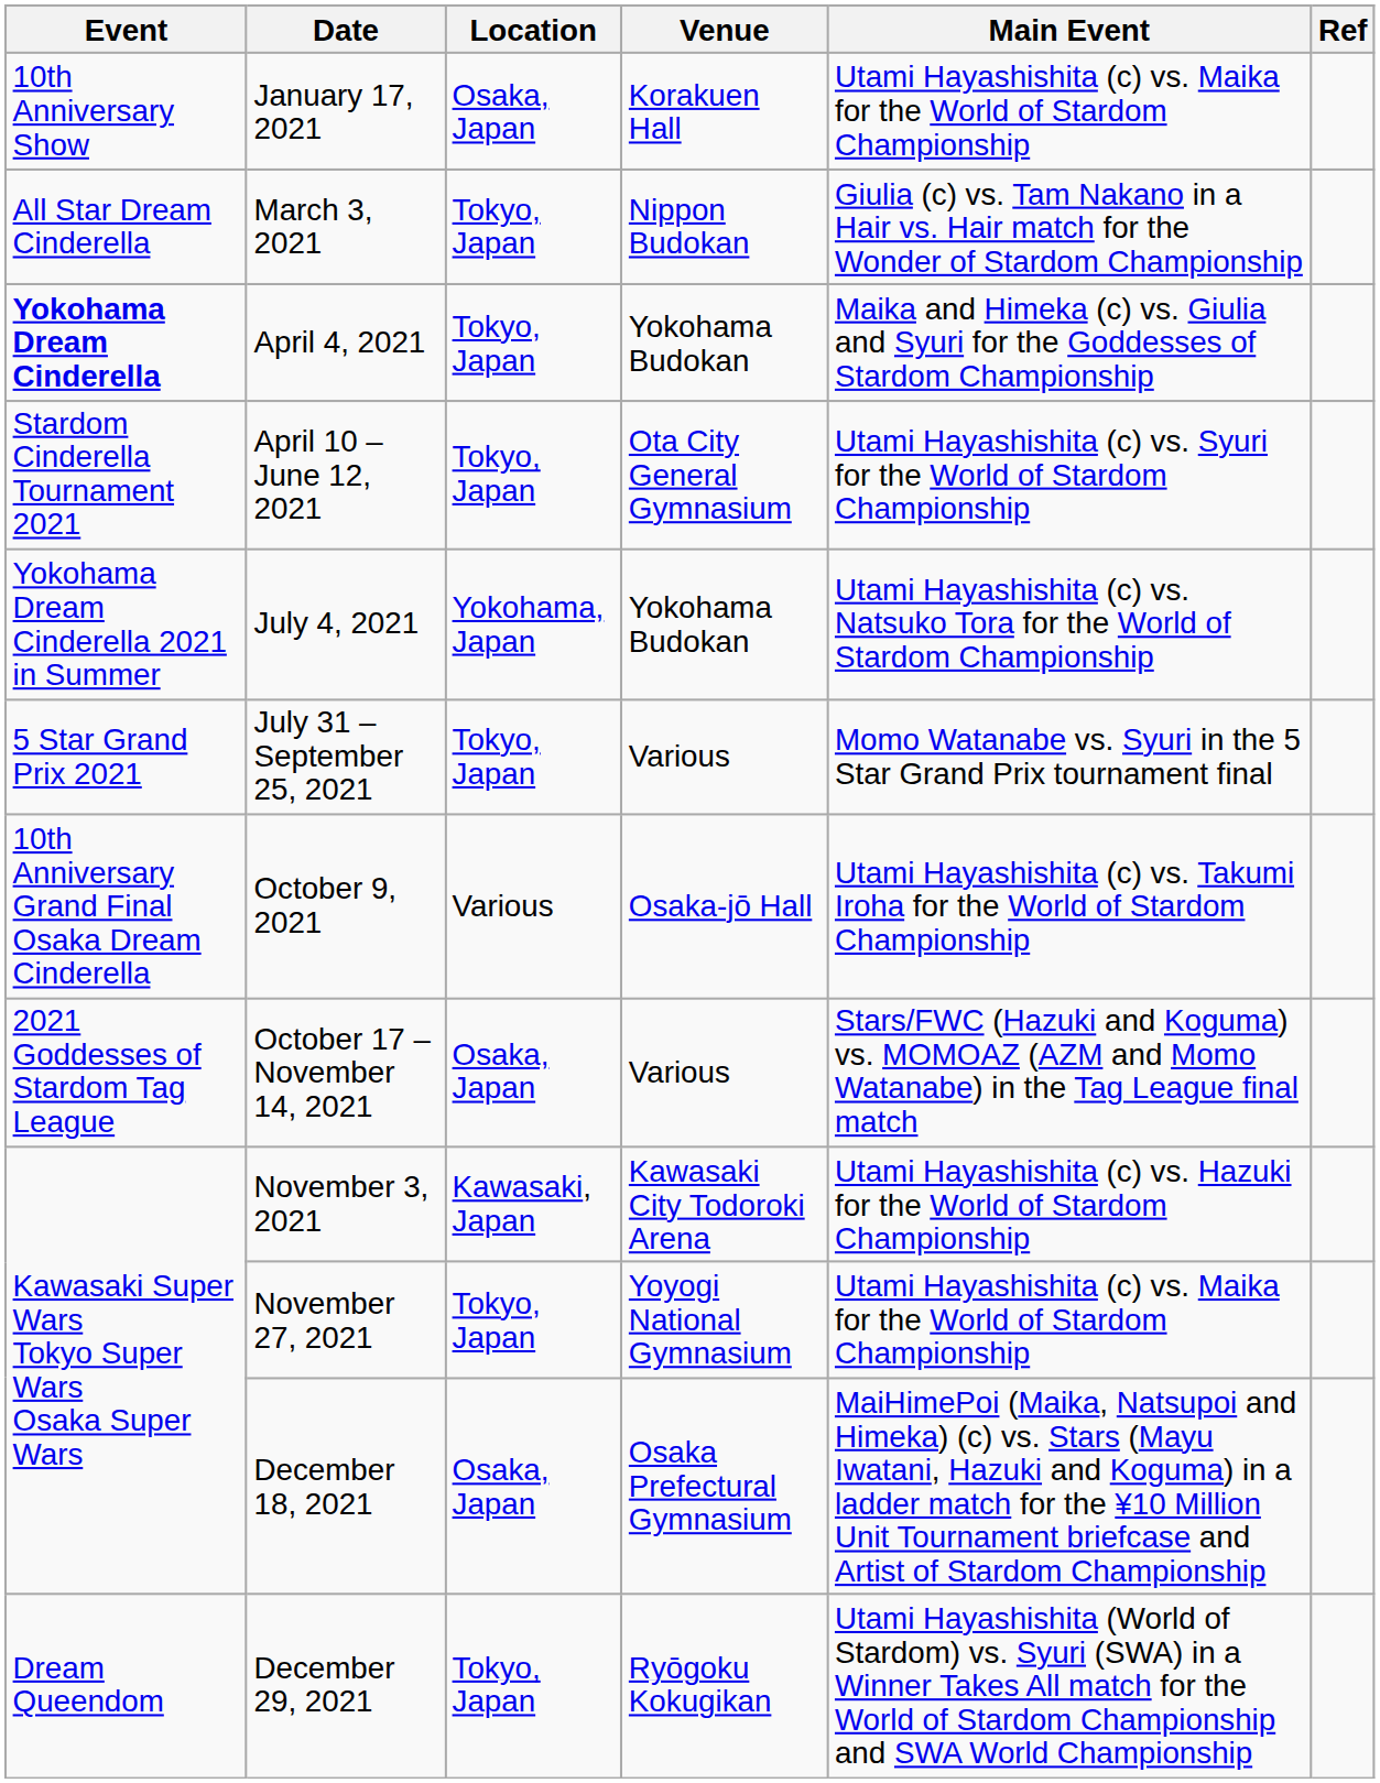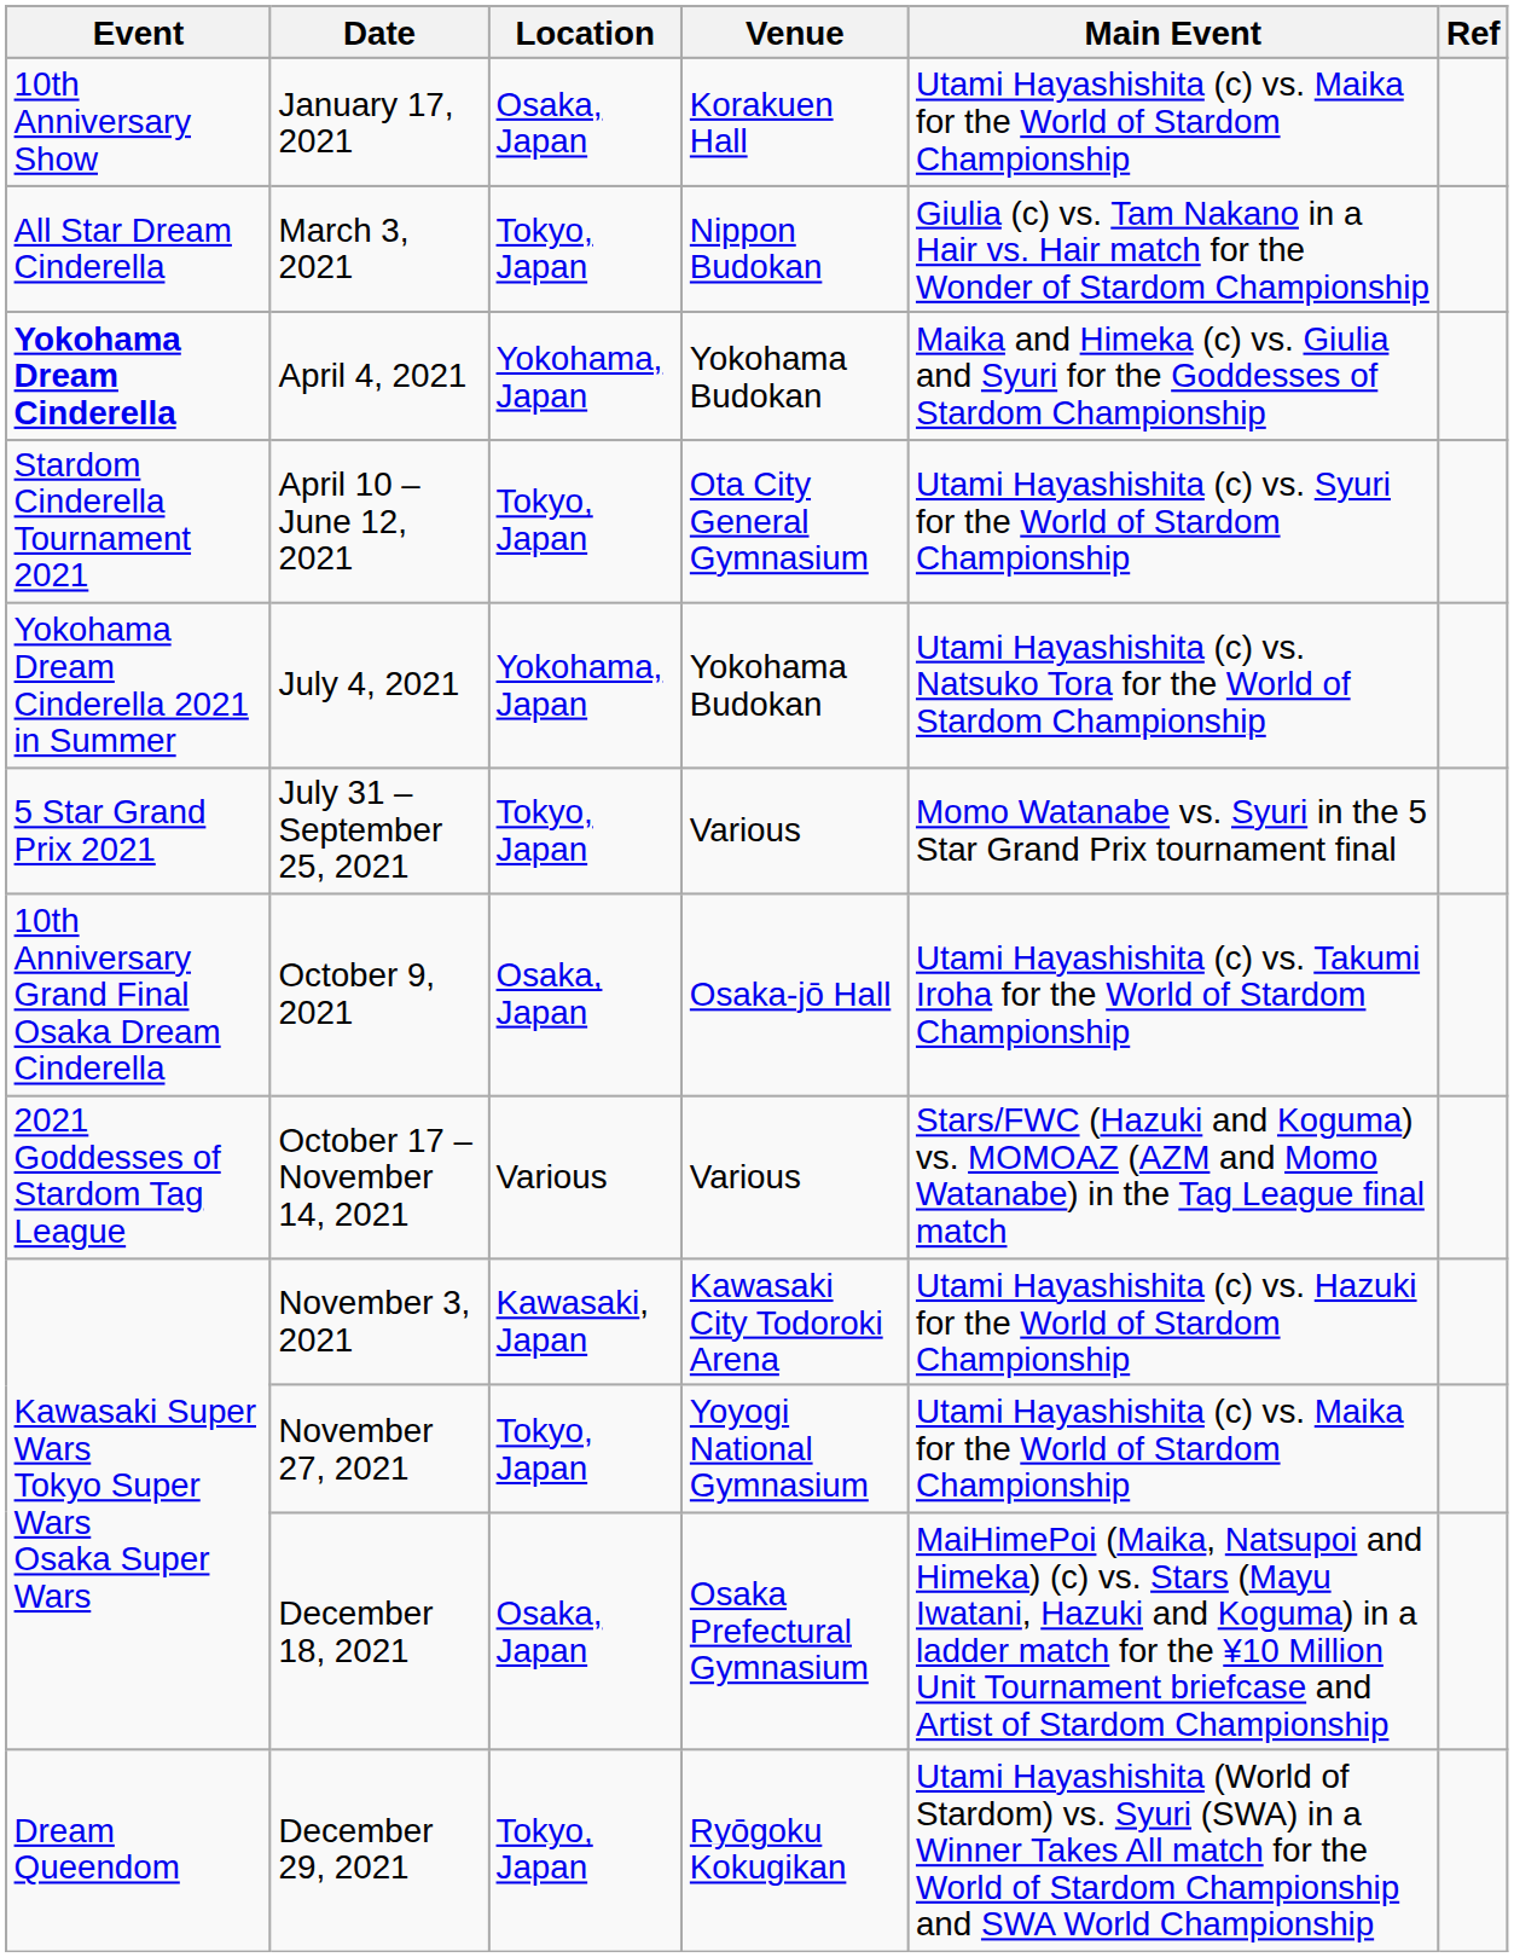April 4, 2021 | Location: Tokyo, Japan -> Yokohama, Japan
October 9, 2021 | Location: Various -> Osaka, Japan
October 17 – November 14, 2021 | Location: Osaka, Japan -> Various
